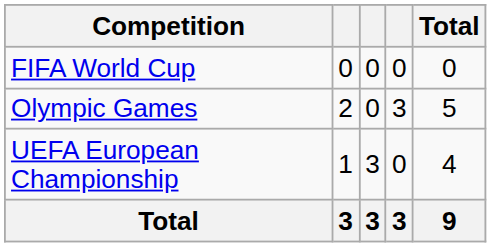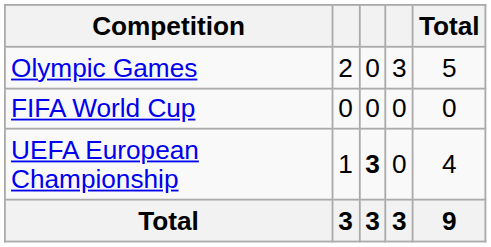rows swapped: FIFA World Cup <-> Olympic Games
UEFA European Championship | column 3: normal -> bold
